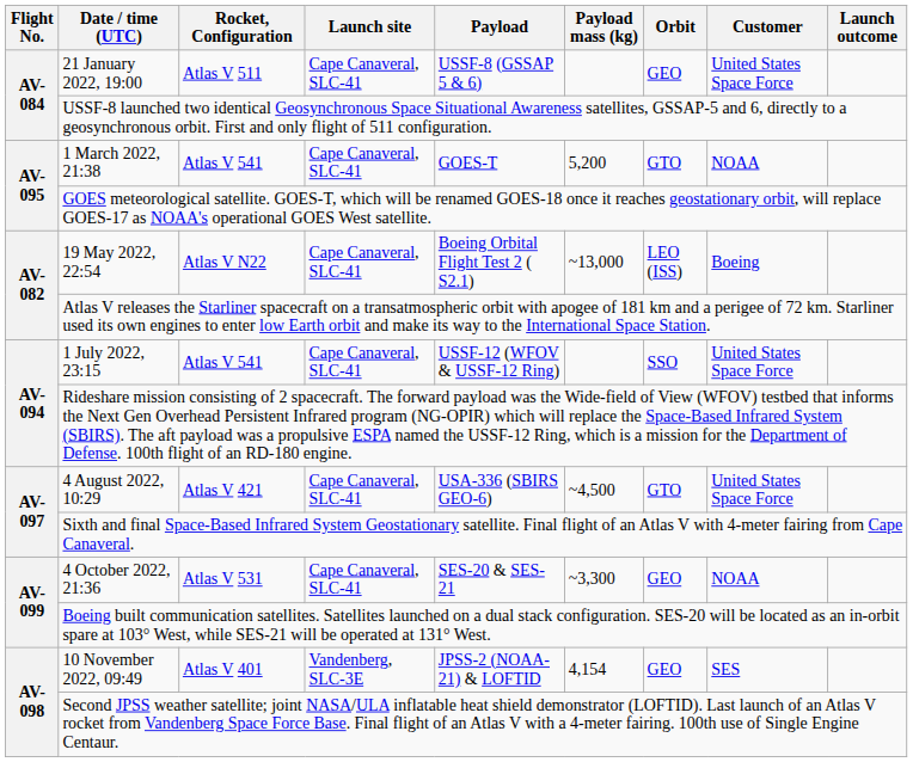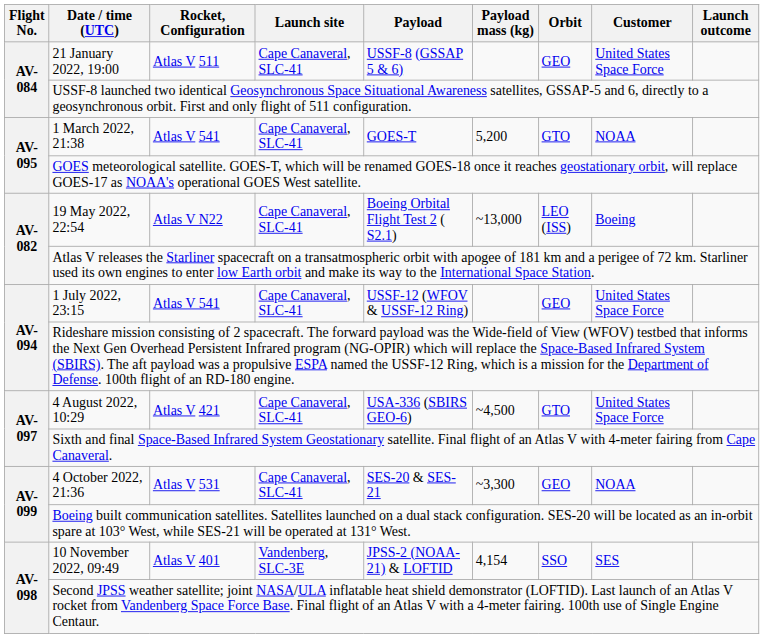1 July 2022, 23:15 | Orbit: SSO -> GEO
10 November 2022, 09:49 | Orbit: GEO -> SSO
